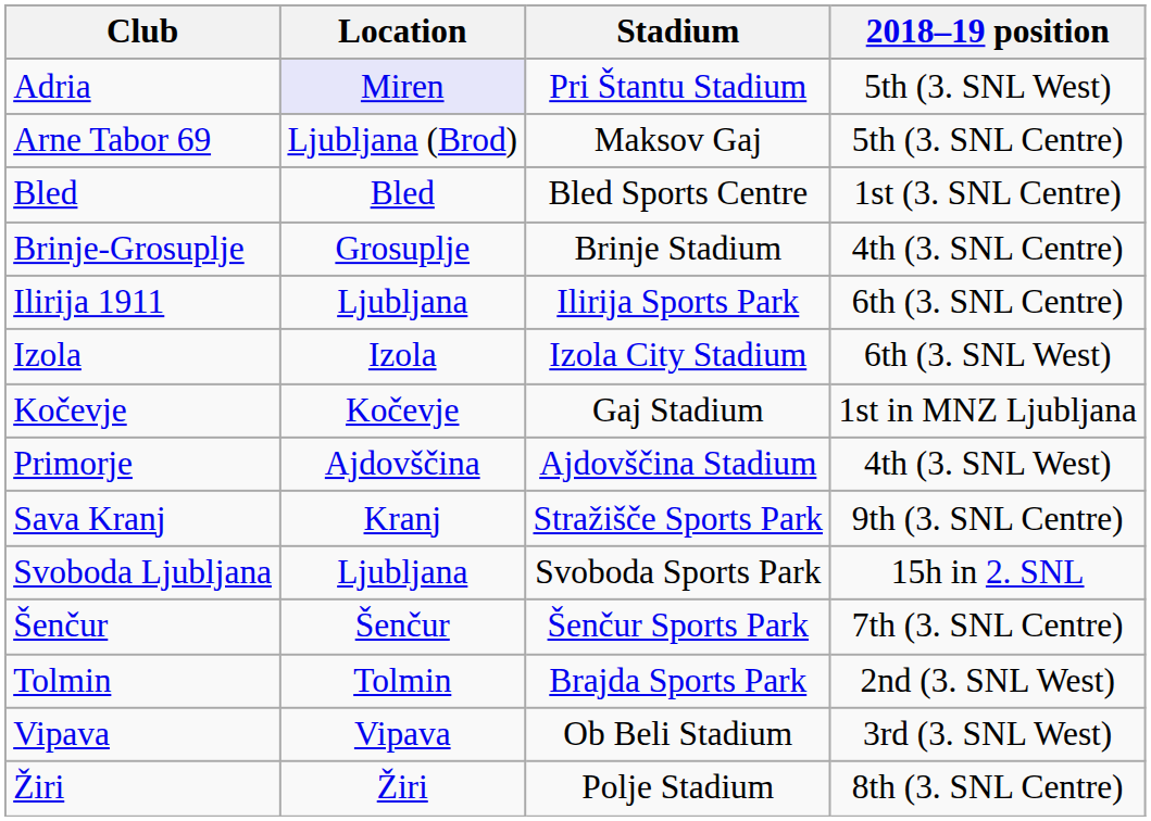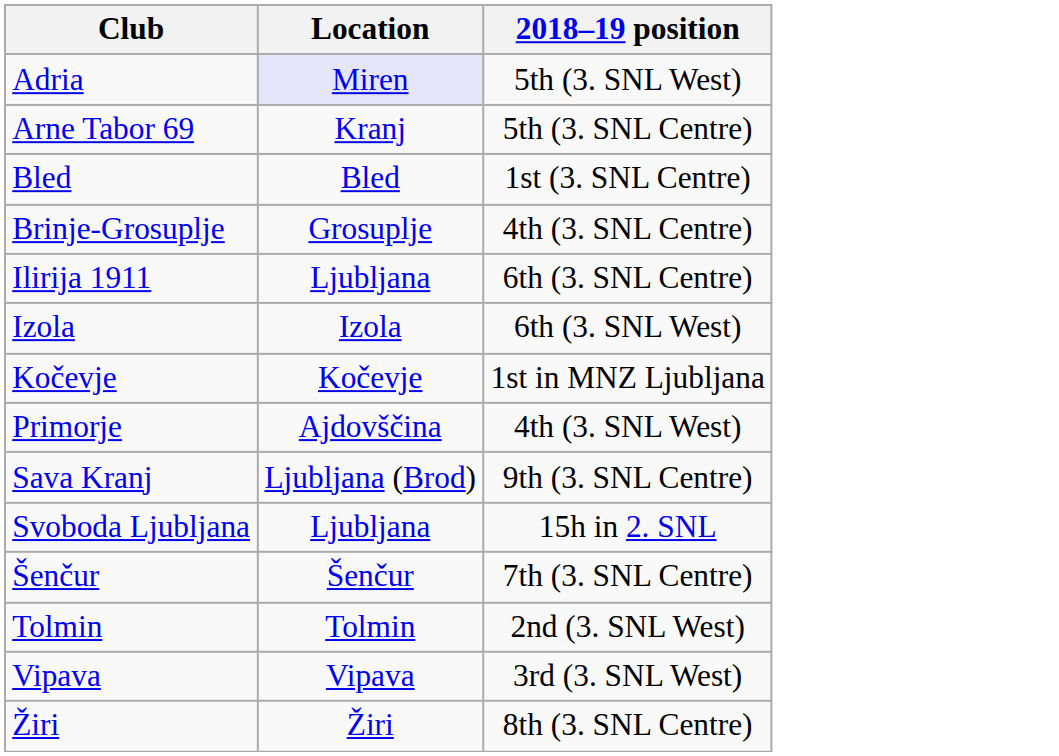- column: Stadium | Pri Štantu Stadium | Maksov Gaj | Bled Sports Centre | Brinje Stadium | Ilirija Sports Park | Izola City Stadium | Gaj Stadium | Ajdovščina Stadium | Stražišče Sports Park | Svoboda Sports Park | Šenčur Sports Park | Brajda Sports Park | Ob Beli Stadium | Polje Stadium
Arne Tabor 69 | Location: Ljubljana (Brod) -> Kranj
Sava Kranj | Location: Kranj -> Ljubljana (Brod)
